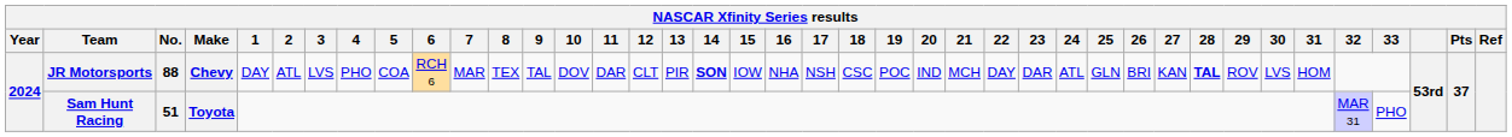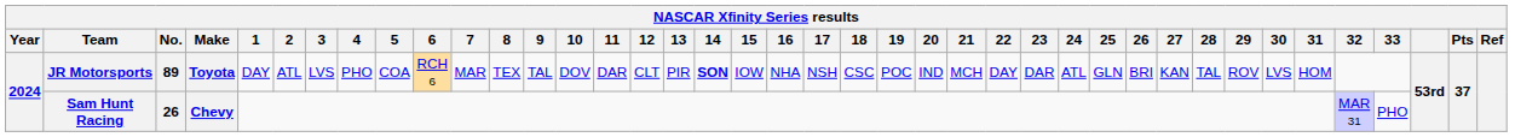JR Motorsports | No.: 88 -> 89
JR Motorsports | Make: Chevy -> Toyota
JR Motorsports | 28: bold -> normal
Sam Hunt Racing | No.: 51 -> 26
Sam Hunt Racing | Make: Toyota -> Chevy
